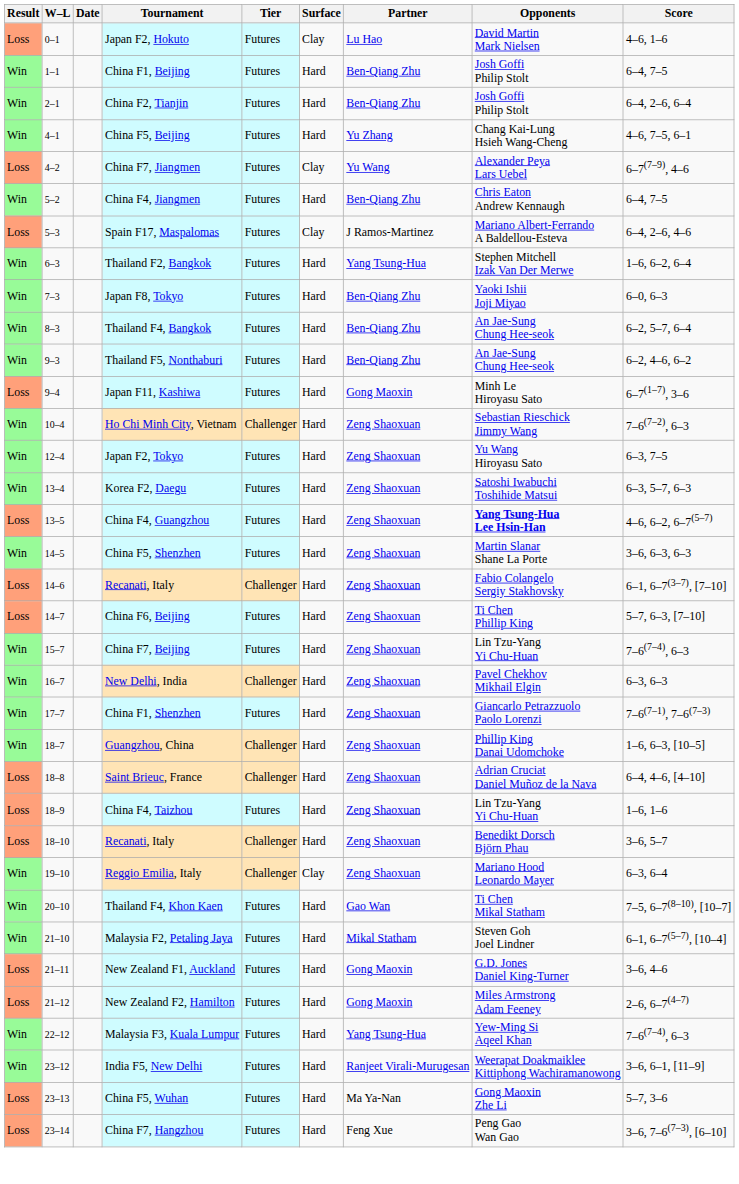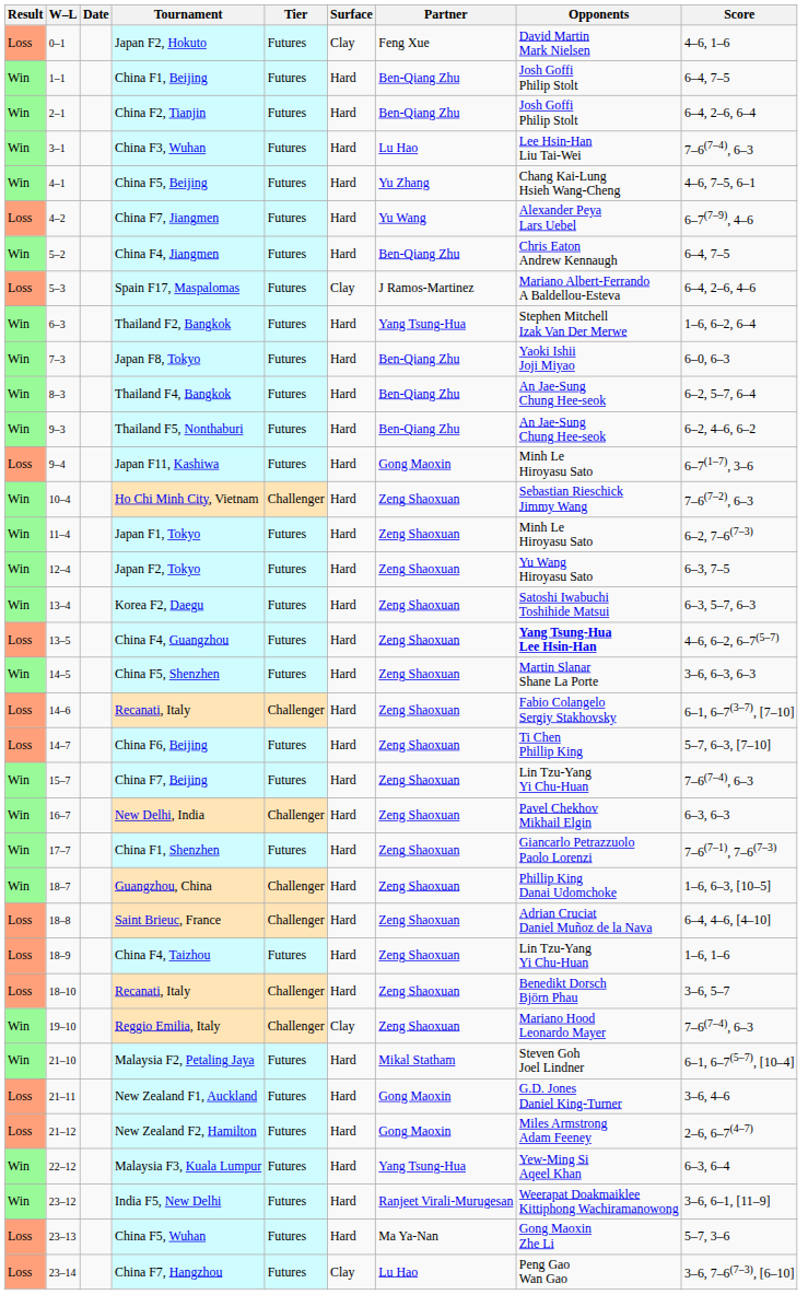Japan F2, Hokuto | Partner: Lu Hao -> Feng Xue
+ row: Win | 3–1 | China F3, Wuhan | Futures | Hard | Lu Hao | Lee Hsin-Han Liu Tai-Wei | 7–6(7–4), 6–3
China F7, Jiangmen | Surface: Clay -> Hard
+ row: Win | 11–4 | Japan F1, Tokyo | Futures | Hard | Zeng Shaoxuan | Minh Le Hiroyasu Sato | 6–2, 7–6(7–3)
Reggio Emilia, Italy | Score: 6–3, 6–4 -> 7–6(7–4), 6–3
- row: Win | 20–10 | Thailand F4, Khon Kaen | Futures | Hard | Gao Wan | Ti Chen Mikal Statham | 7–5, 6–7(8–10), [10–7]
Malaysia F3, Kuala Lumpur | Score: 7–6(7–4), 6–3 -> 6–3, 6–4
China F7, Hangzhou | Surface: Hard -> Clay
China F7, Hangzhou | Partner: Feng Xue -> Lu Hao
